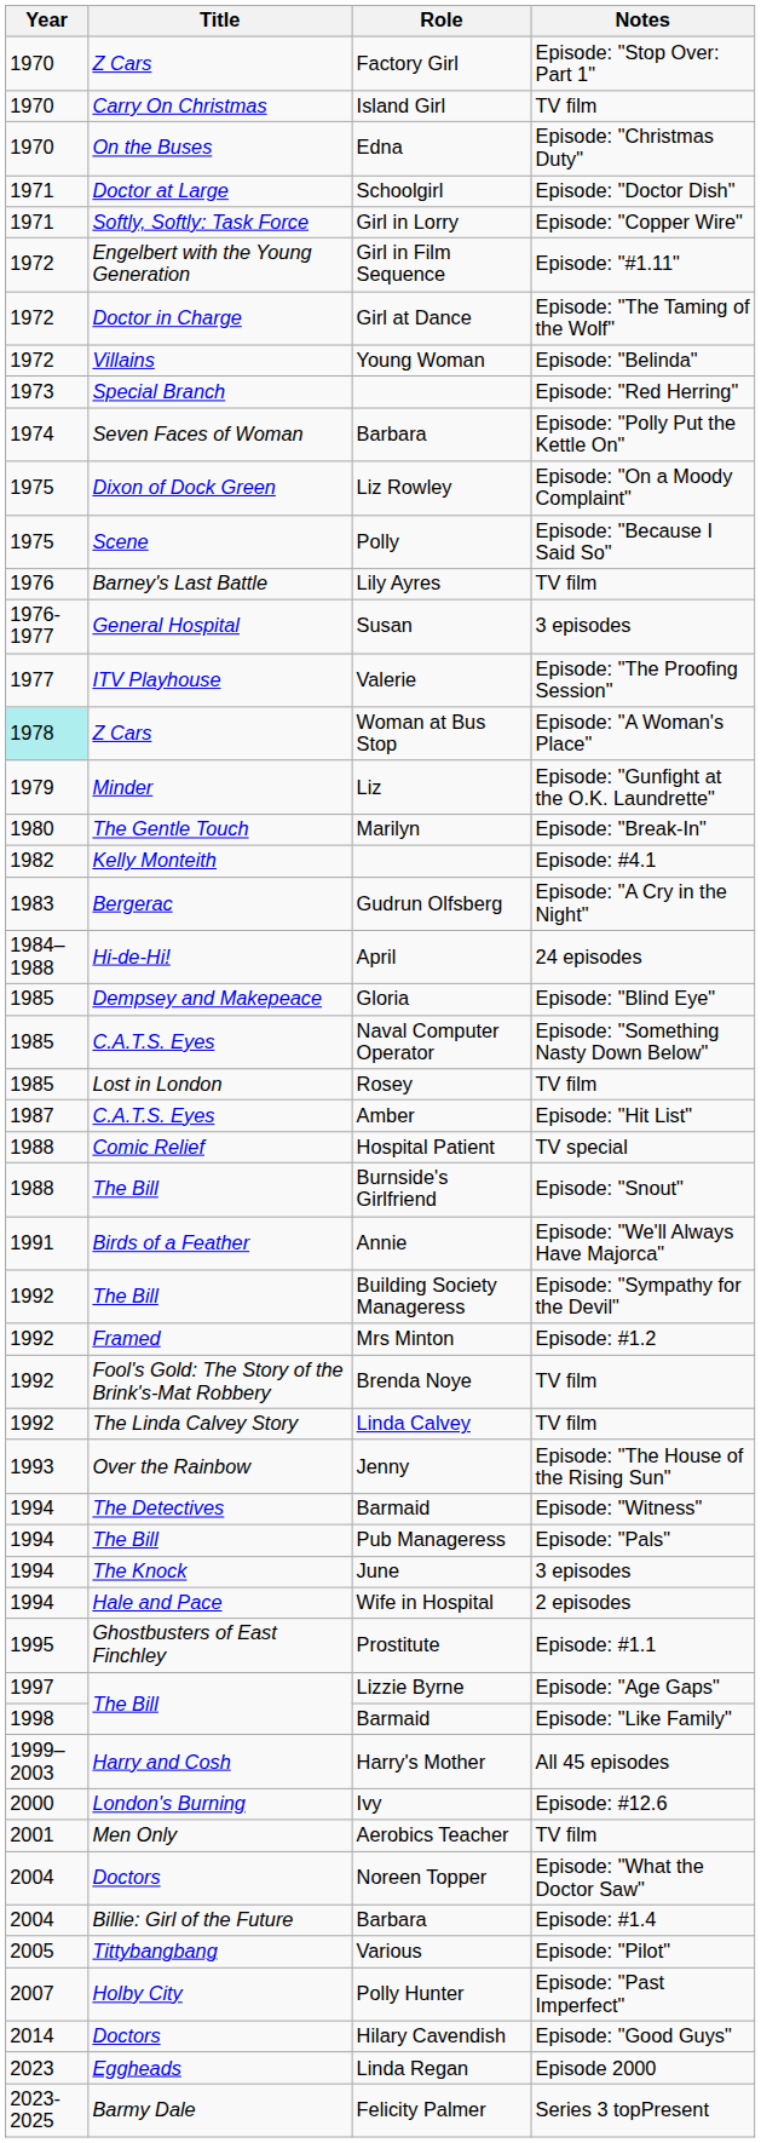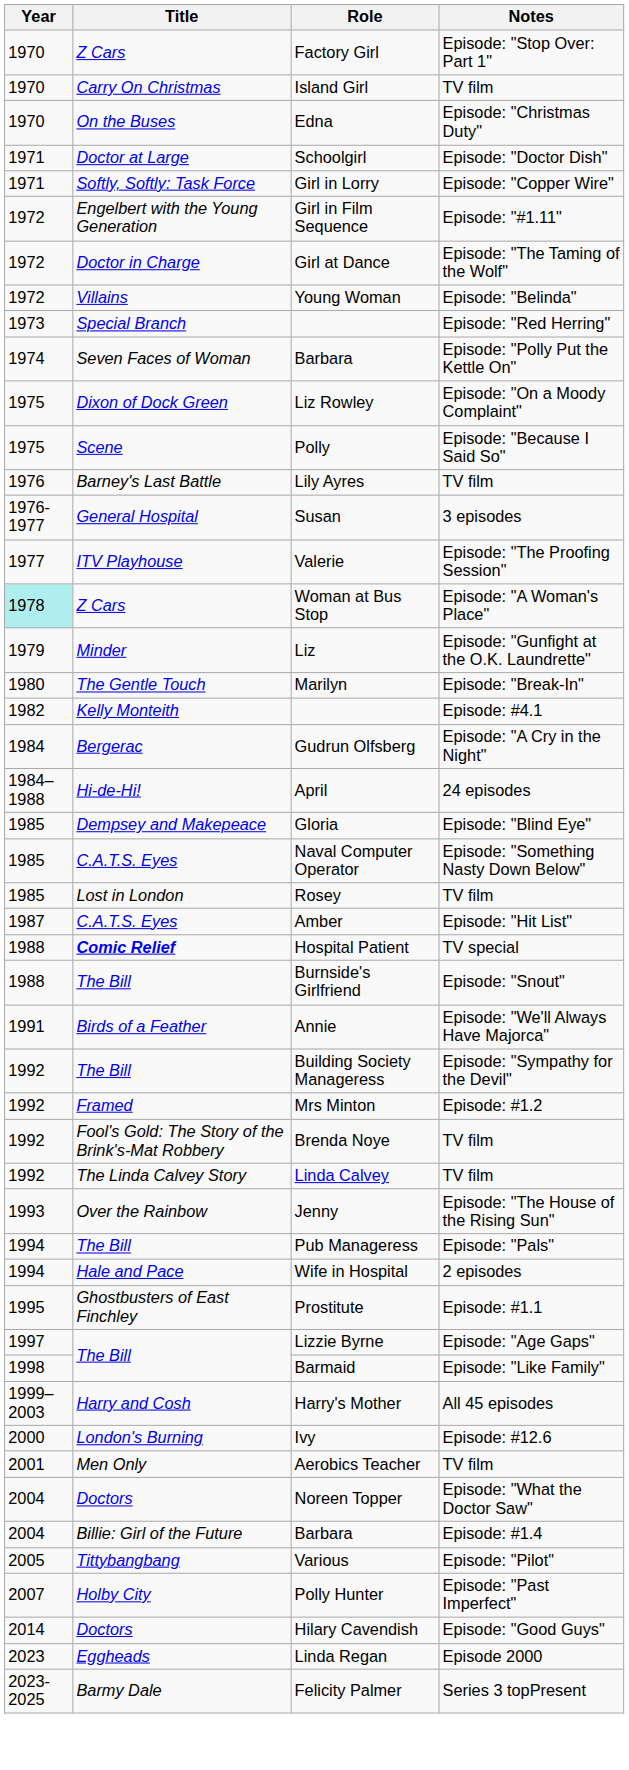Gudrun Olfsberg | Year: 1983 -> 1984
Hospital Patient | Title: normal -> bold
- row: 1994 | The Detectives | Barmaid | Episode: "Witness"
- row: 1994 | The Knock | June | 3 episodes
